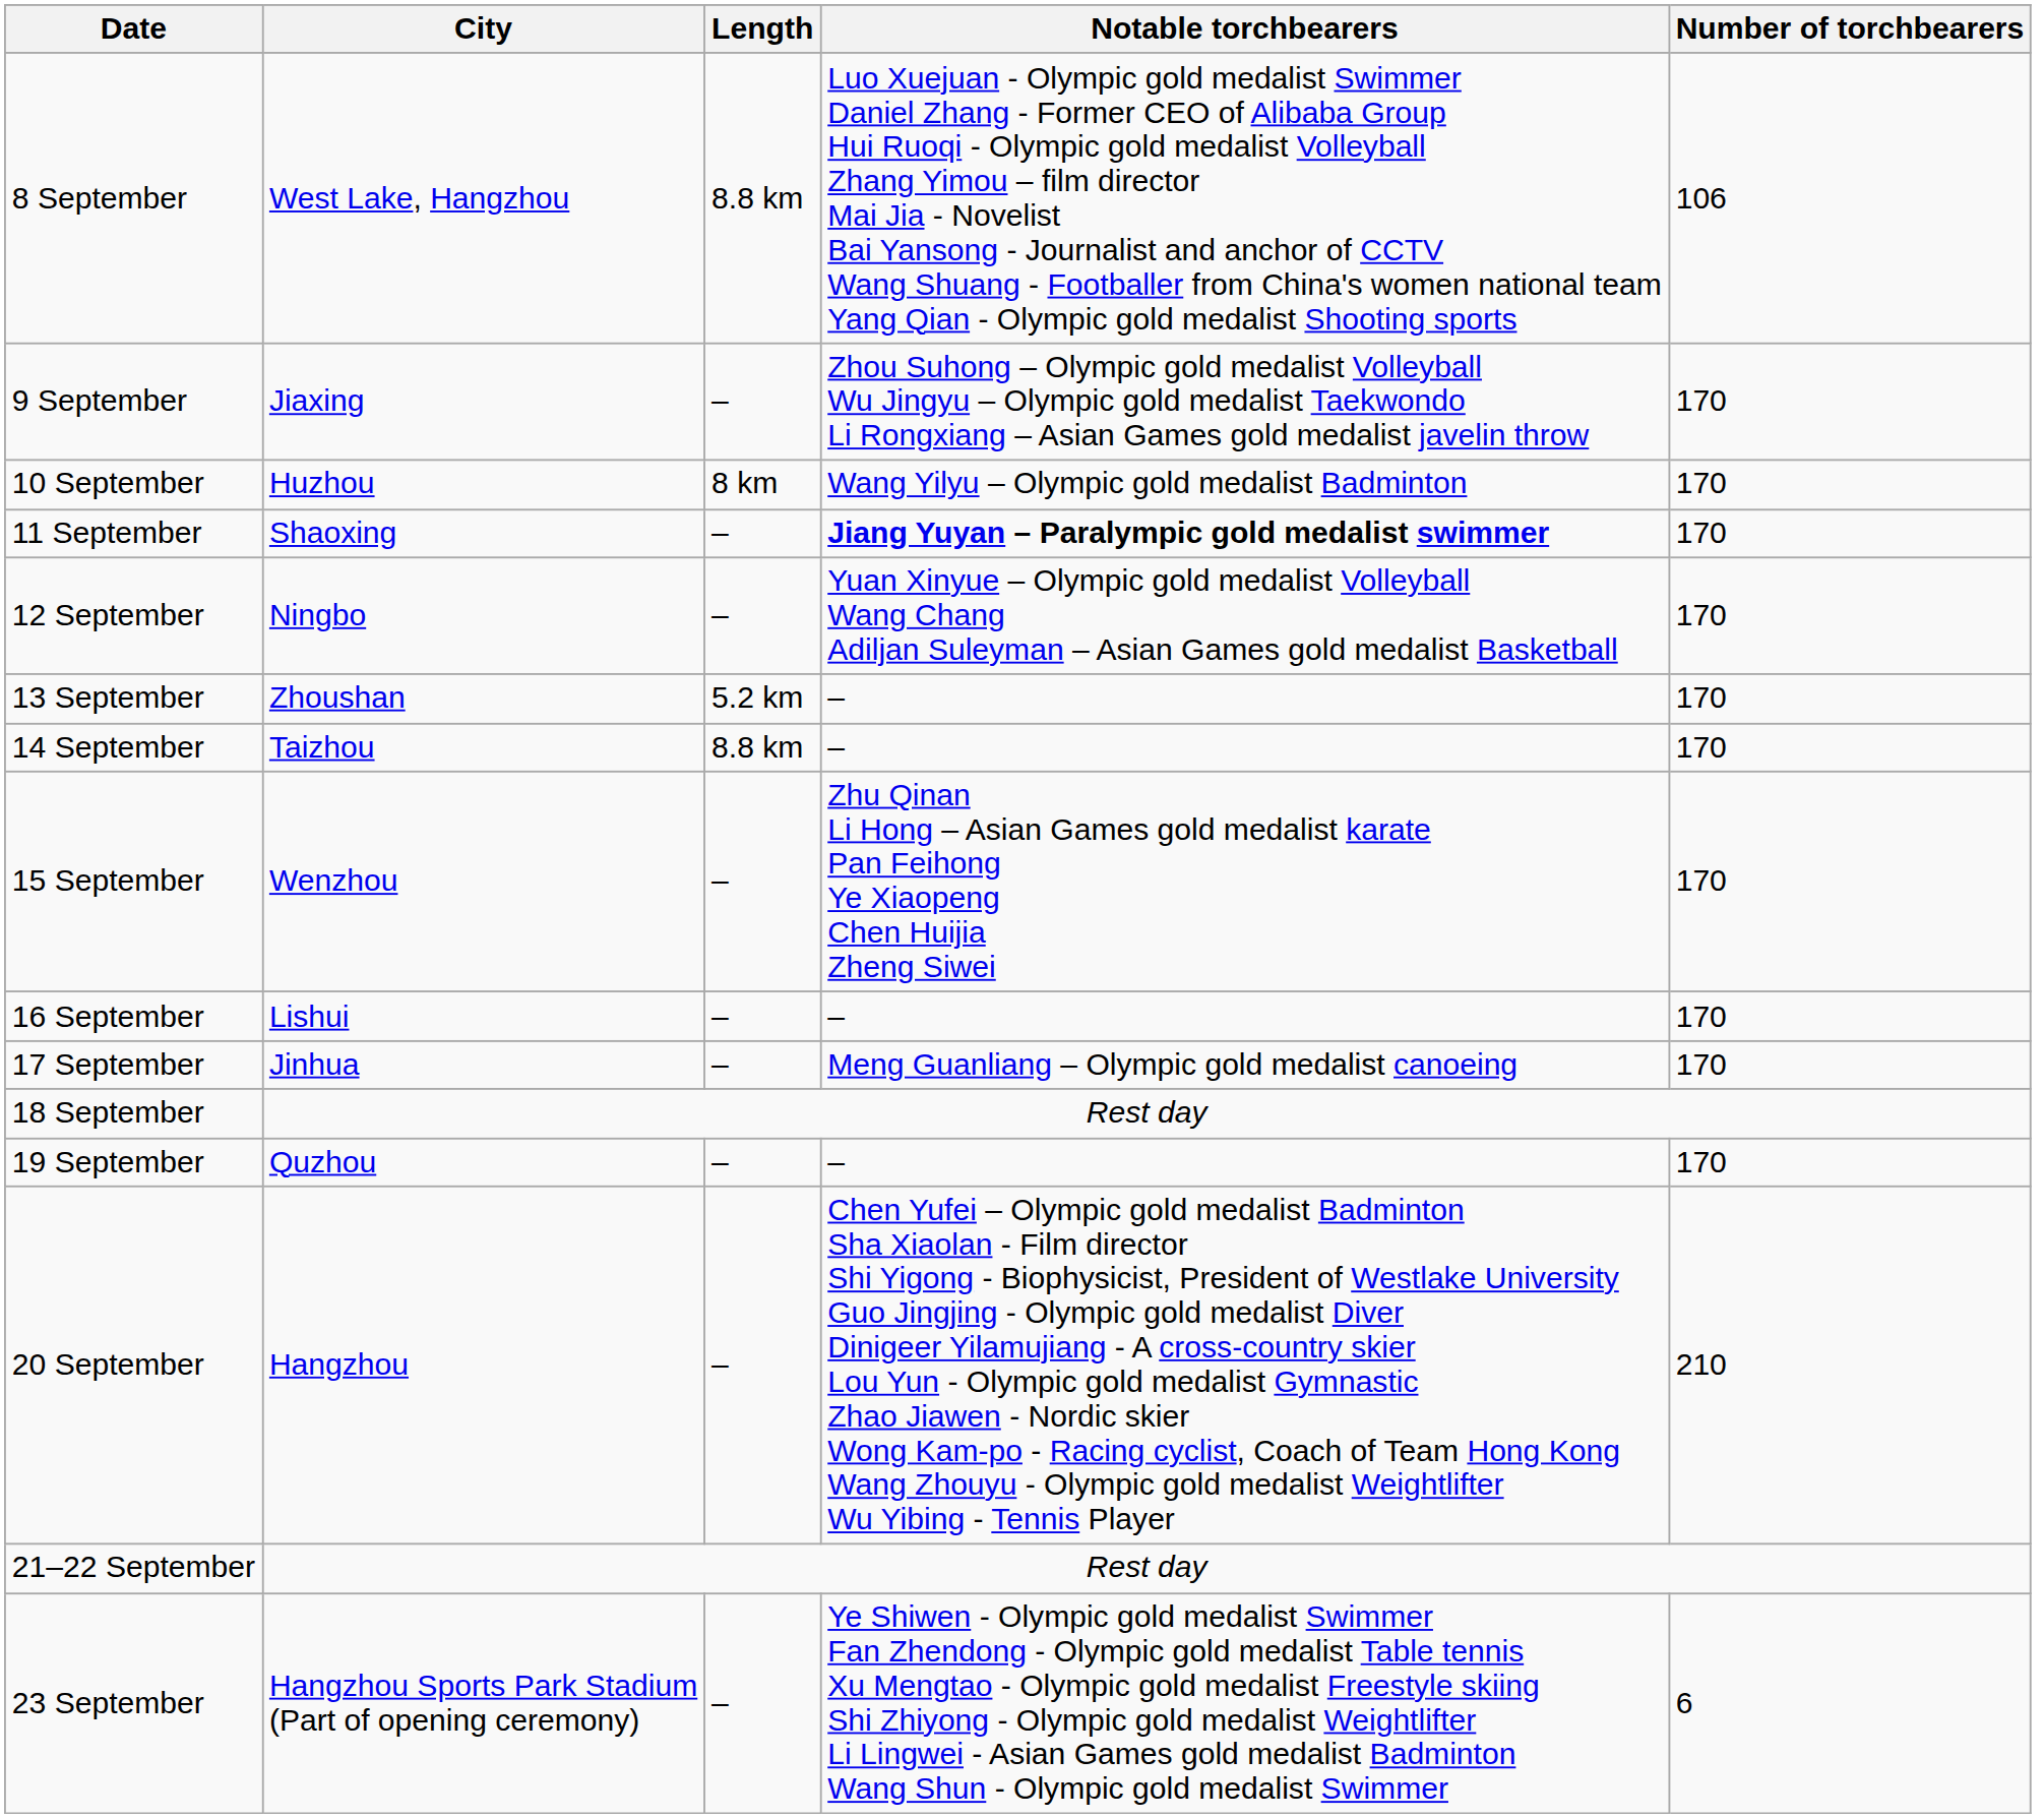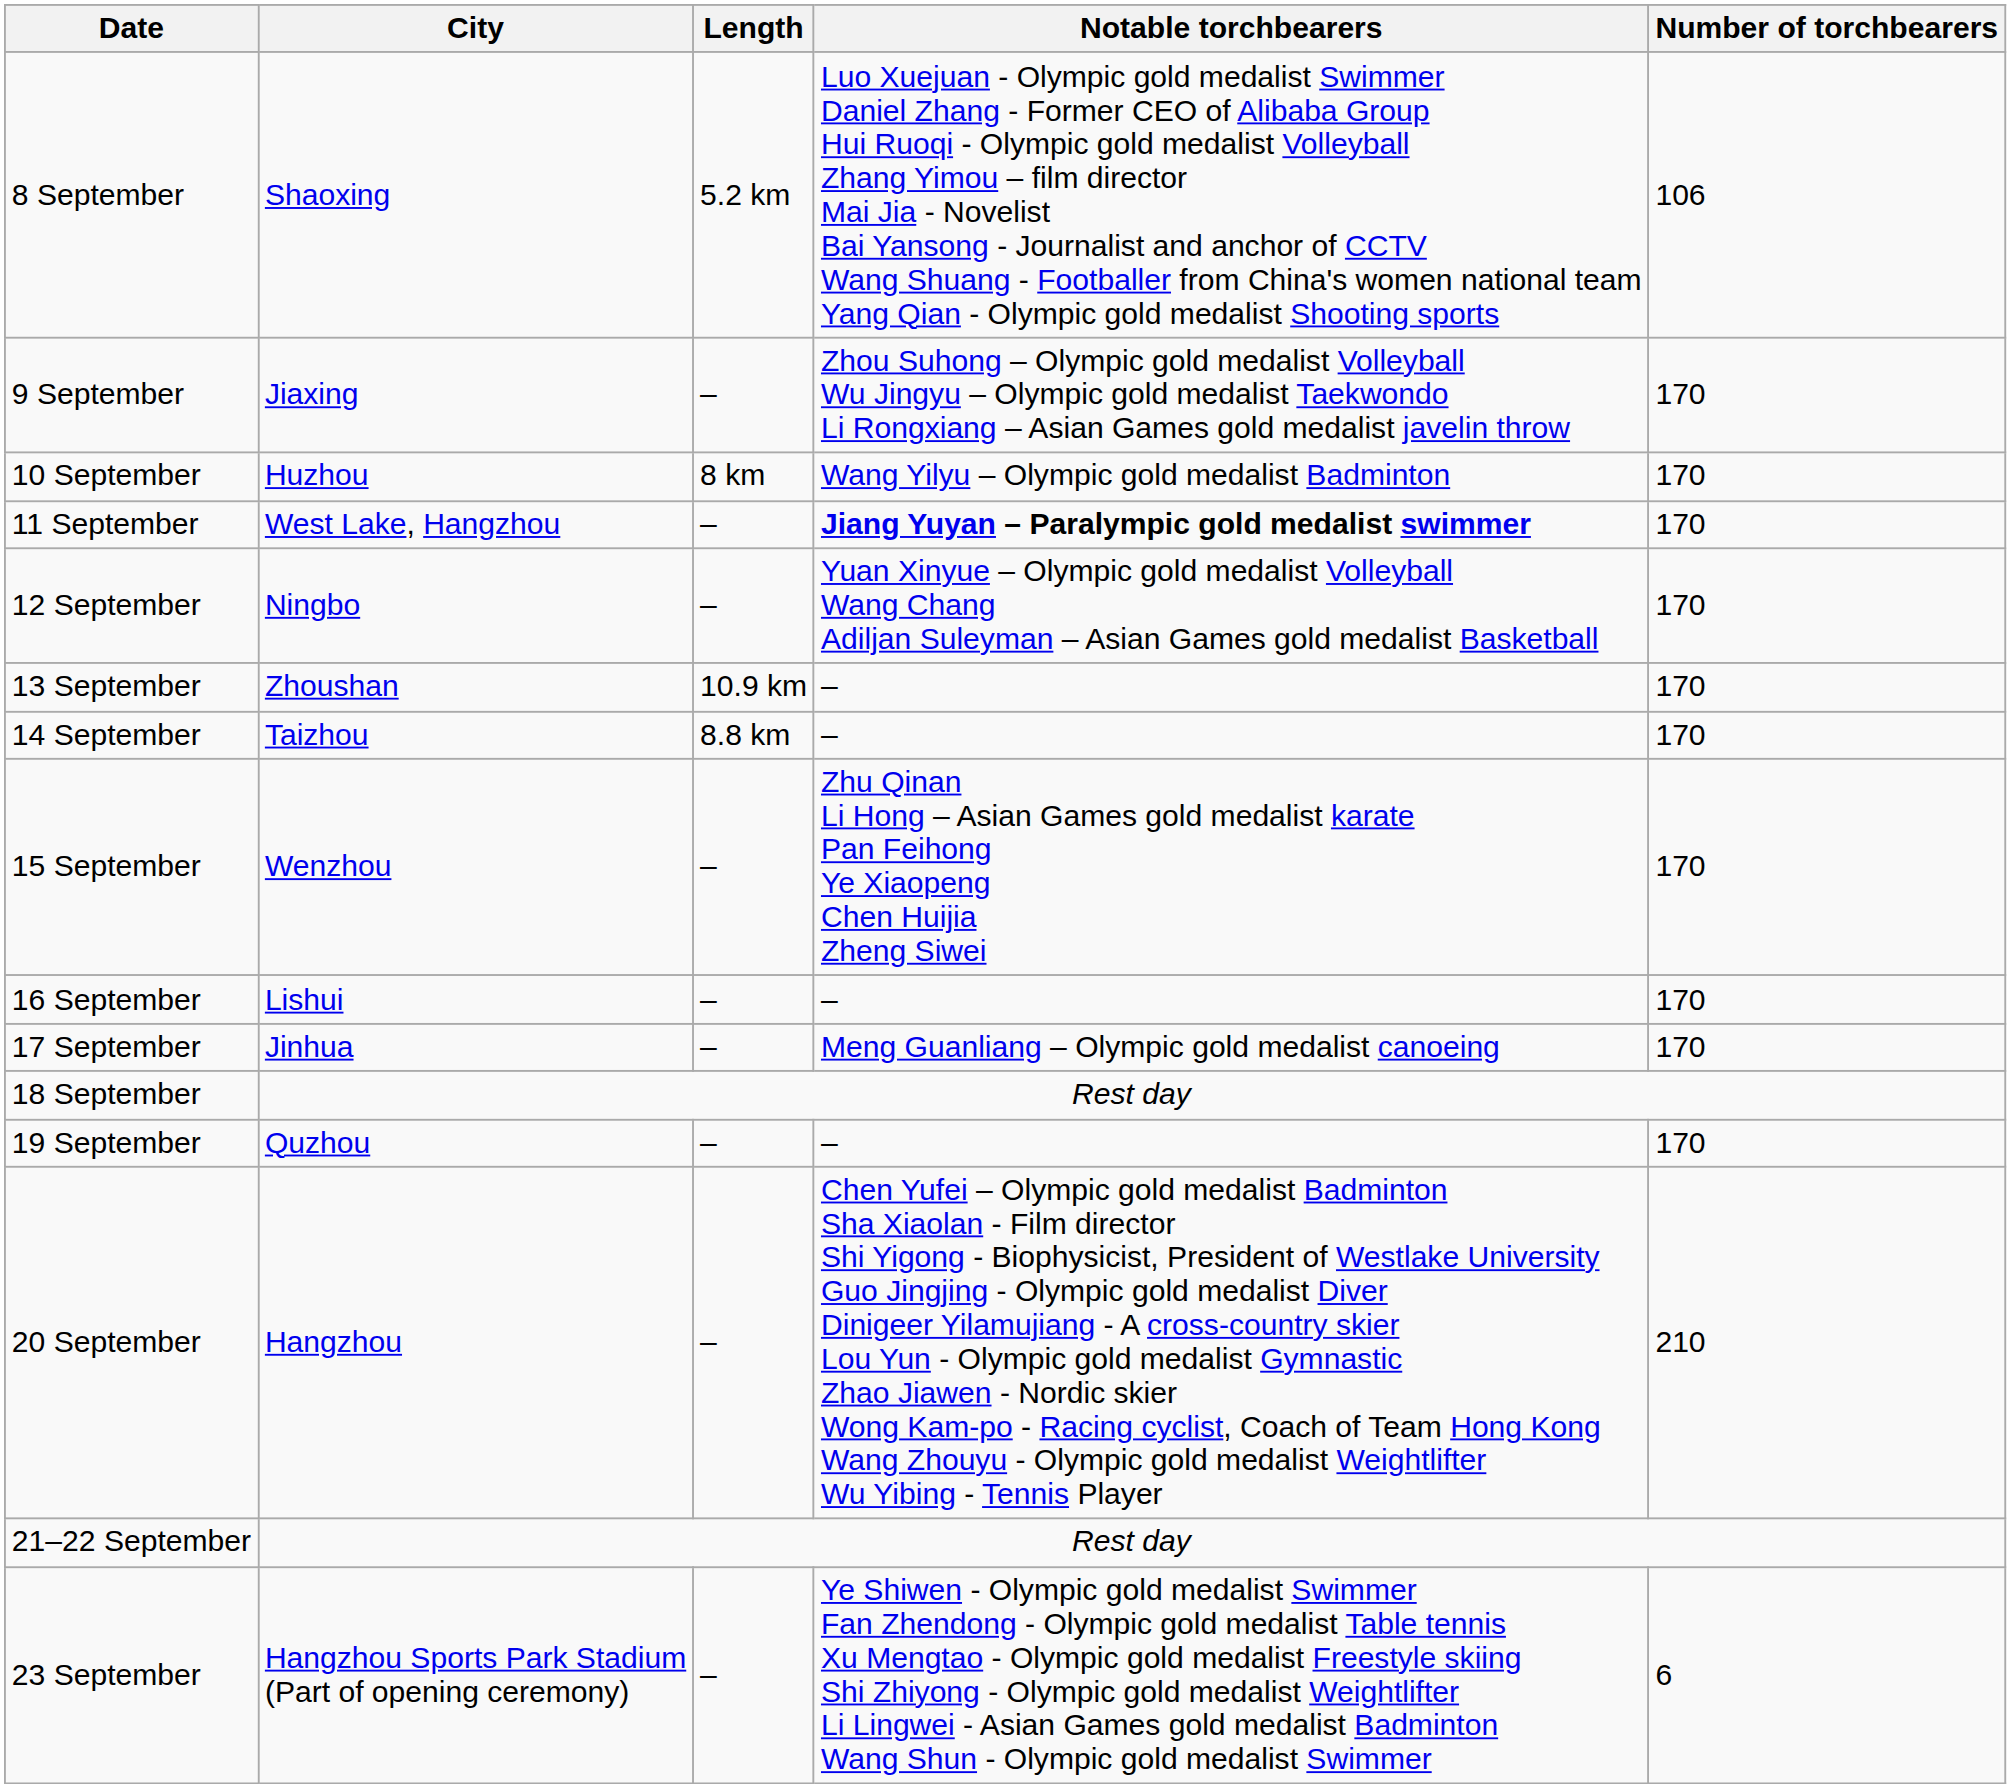8 September | City: West Lake, Hangzhou -> Shaoxing
8 September | Length: 8.8 km -> 5.2 km
11 September | City: Shaoxing -> West Lake, Hangzhou
13 September | Length: 5.2 km -> 10.9 km
